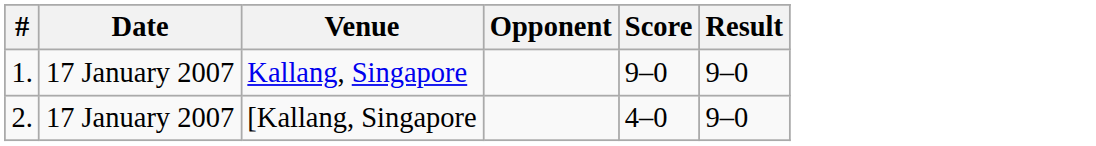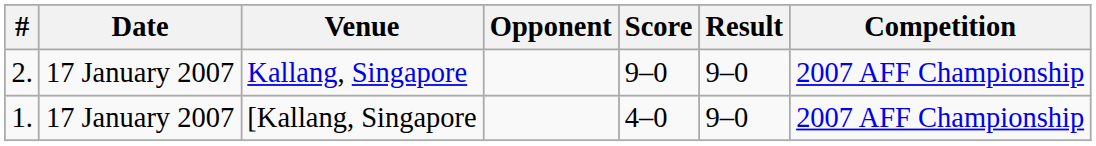+ column: Competition | 2007 AFF Championship | 2007 AFF Championship
Kallang, Singapore | #: 1. -> 2.
[Kallang, Singapore | #: 2. -> 1.
